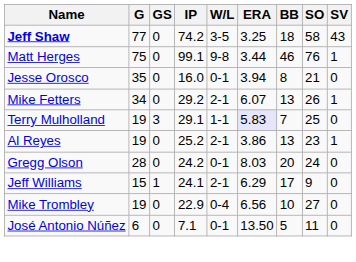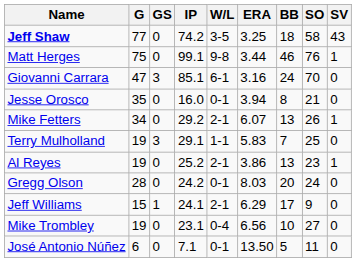+ row: Giovanni Carrara | 47 | 3 | 85.1 | 6-1 | 3.16 | 24 | 70 | 0
Terry Mulholland | ERA: lavender background -> no background
Mike Trombley | IP: 22.9 -> 23.1
